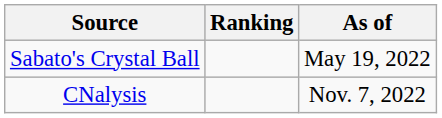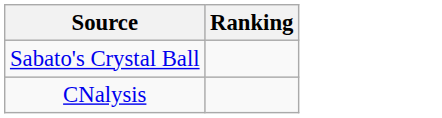- column: As of | May 19, 2022 | Nov. 7, 2022
